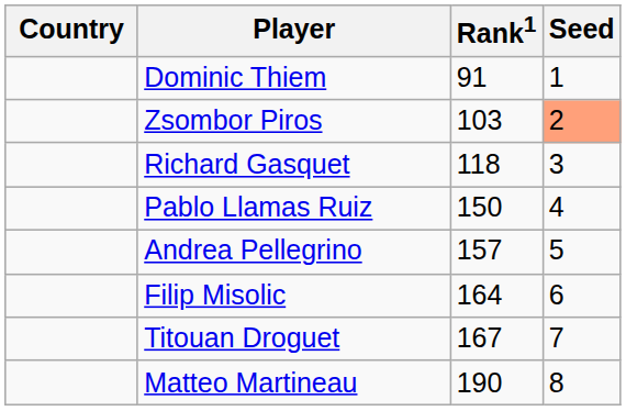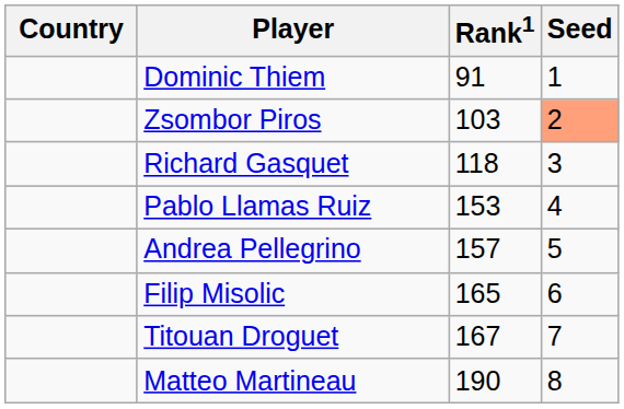Pablo Llamas Ruiz | Rank1: 150 -> 153
Filip Misolic | Rank1: 164 -> 165
